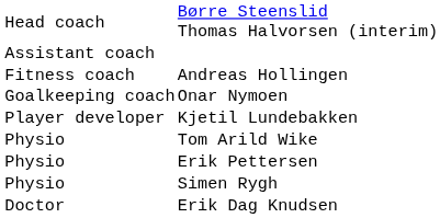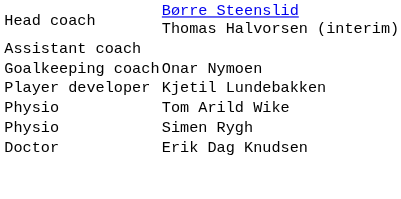- row: Fitness coach | Andreas Hollingen
- row: Physio | Erik Pettersen
